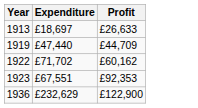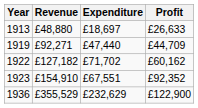+ column: Revenue | £48,880 | £92,271 | £127,182 | £154,910 | £355,529
1923 | Profit: £92,353 -> £92,352
